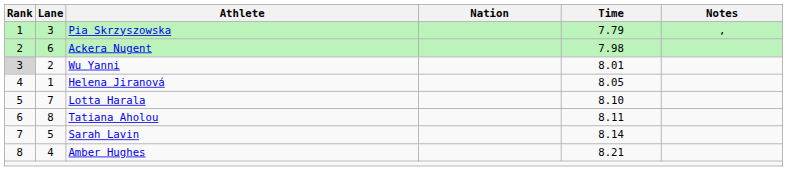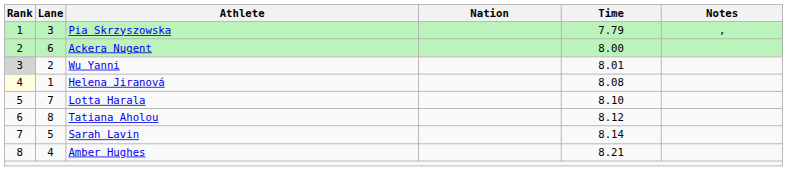Ackera Nugent | Time: 7.98 -> 8.00
Helena Jiranová | Rank: no background -> lightyellow background
Helena Jiranová | Time: 8.05 -> 8.08
Tatiana Aholou | Time: 8.11 -> 8.12
